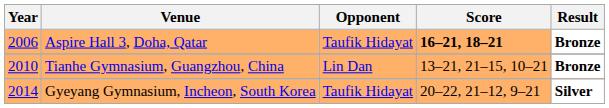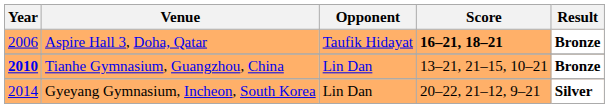Tianhe Gymnasium, Guangzhou, China | Year: normal -> bold
Gyeyang Gymnasium, Incheon, South Korea | Opponent: Taufik Hidayat -> Lin Dan
